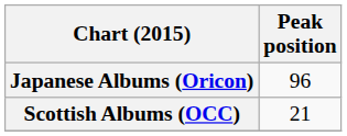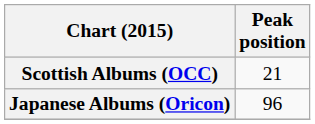rows swapped: Japanese Albums (Oricon) <-> Scottish Albums (OCC)
